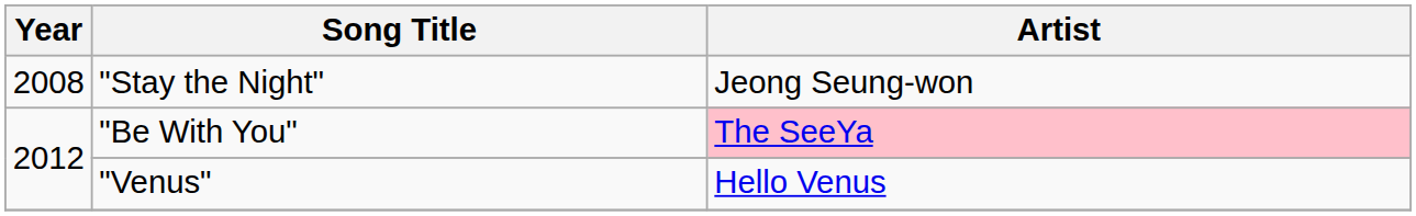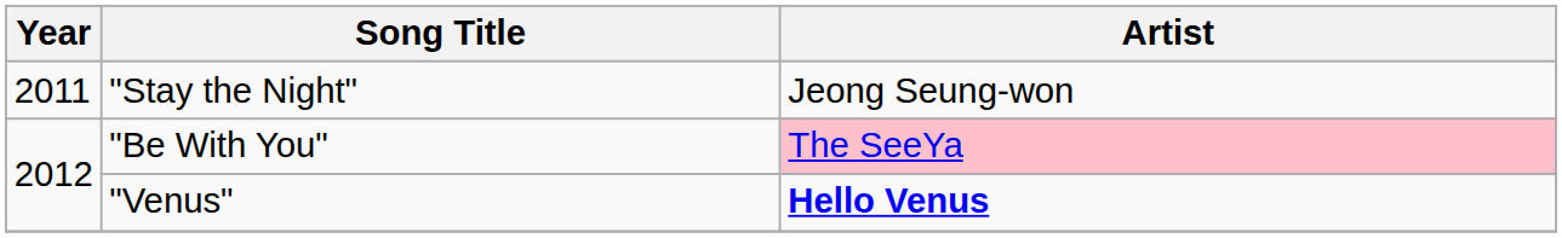"Stay the Night" | Year: 2008 -> 2011
"Venus" | Artist: normal -> bold
